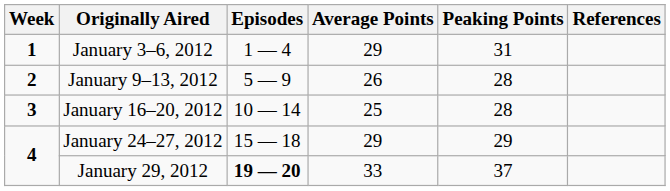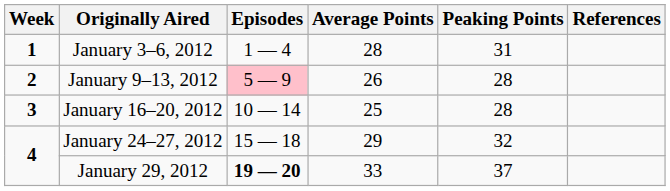January 3–6, 2012 | Average Points: 29 -> 28
January 9–13, 2012 | Episodes: no background -> pink background
January 24–27, 2012 | Peaking Points: 29 -> 32
